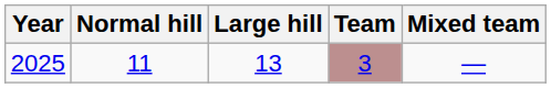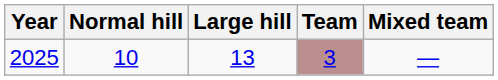2025 | Normal hill: 11 -> 10
